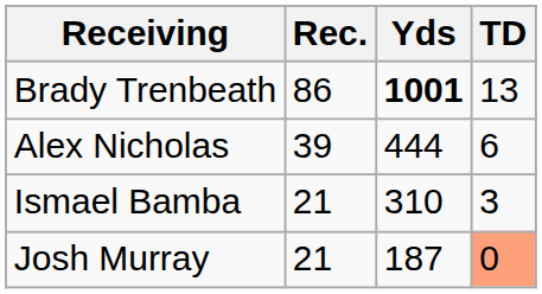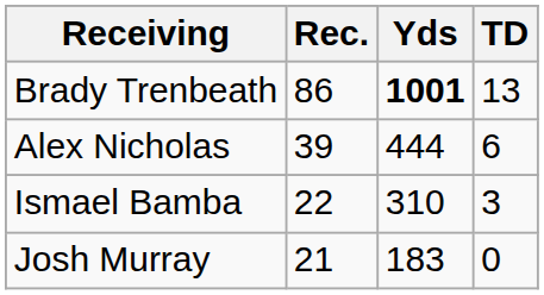Ismael Bamba | Rec.: 21 -> 22
Josh Murray | Yds: 187 -> 183
Josh Murray | TD: lightsalmon background -> no background
